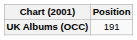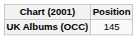UK Albums (OCC) | Position: 191 -> 145
